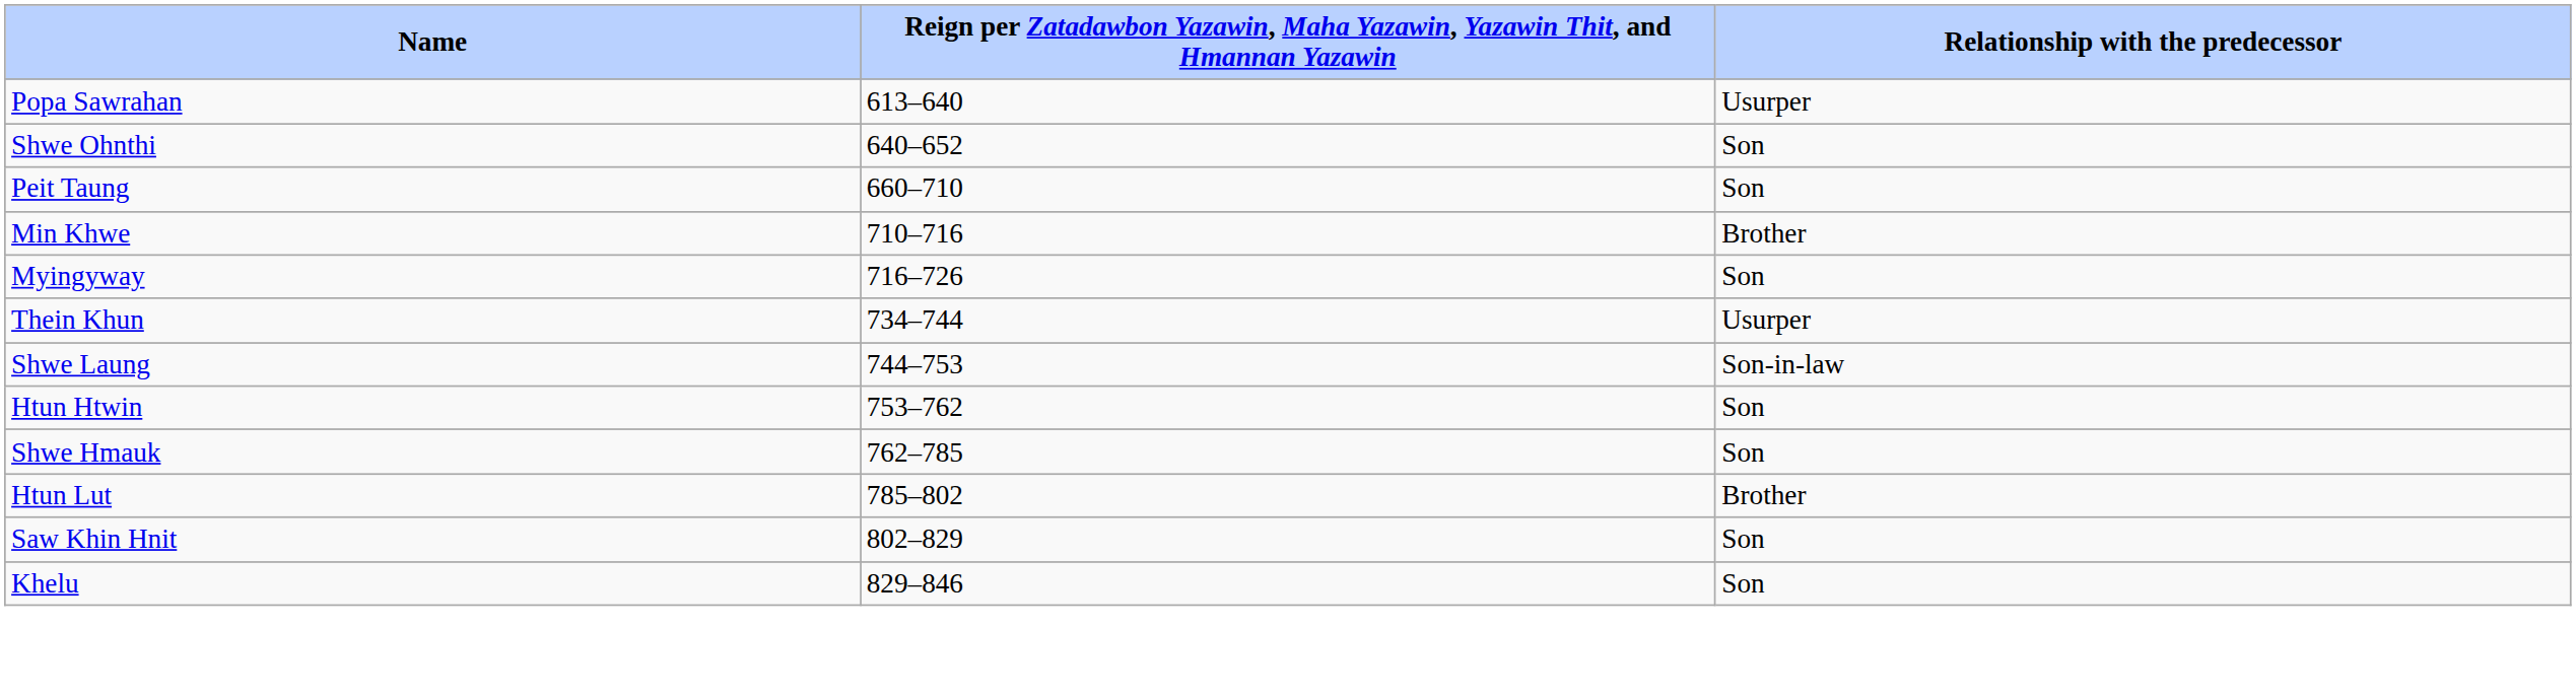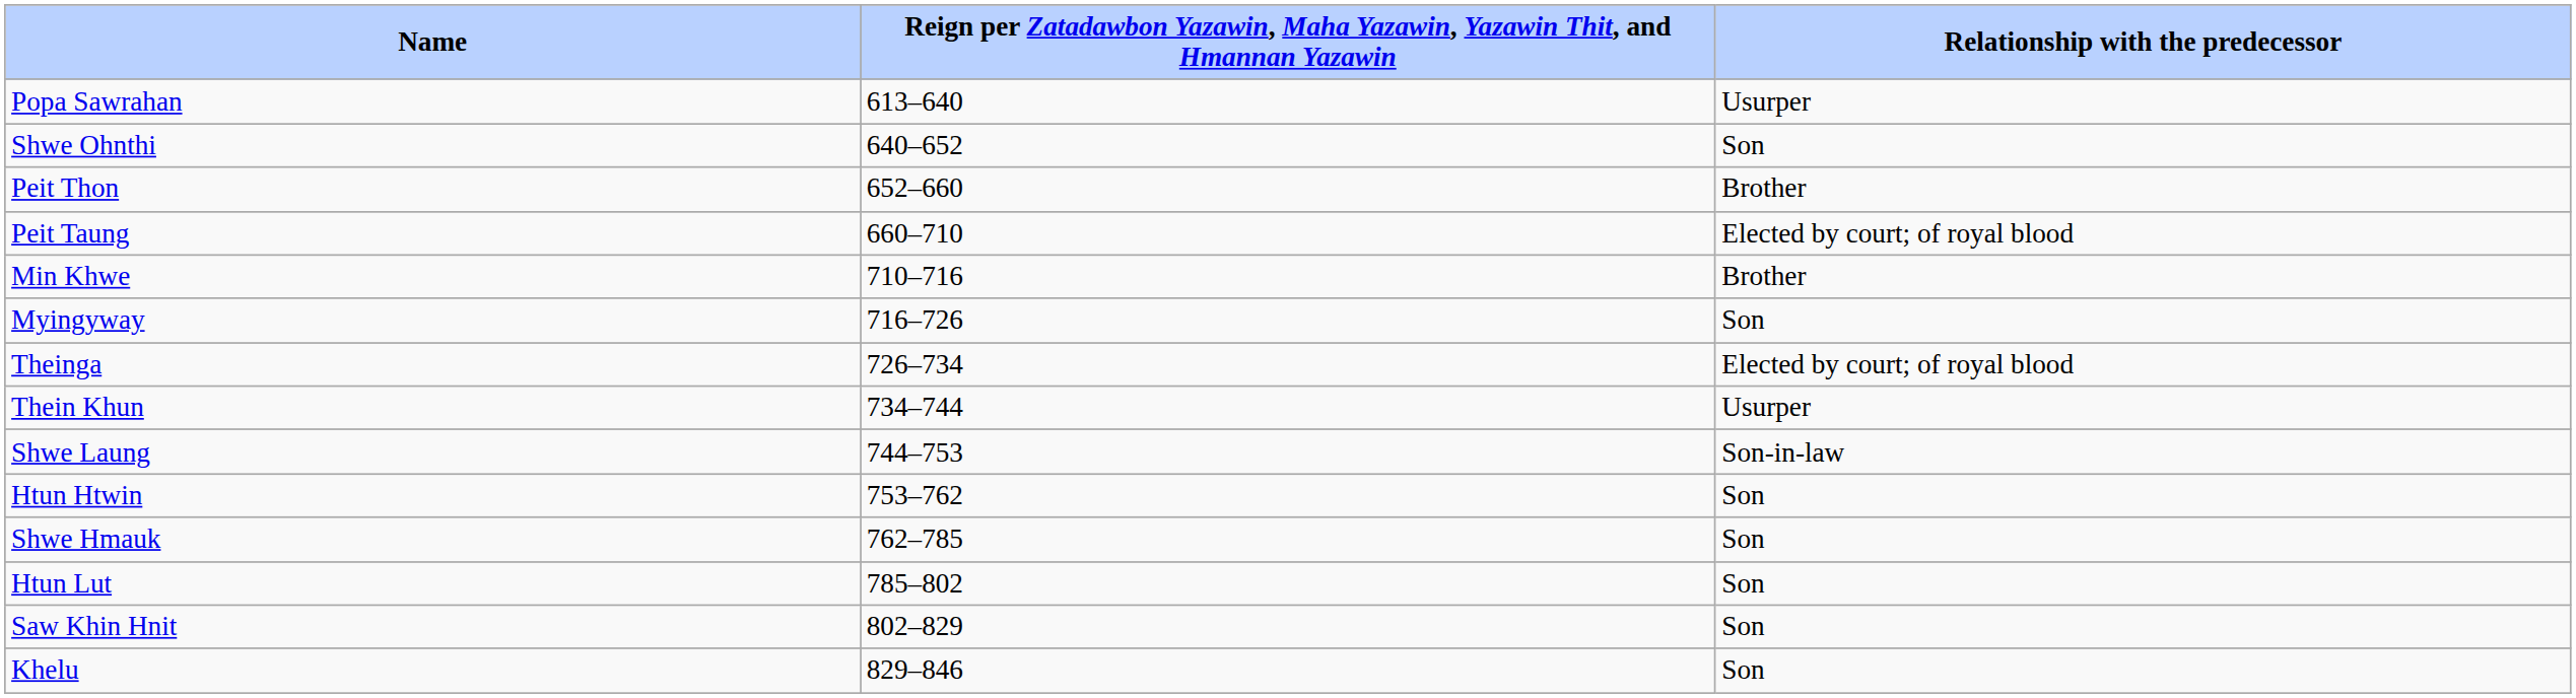+ row: Peit Thon | 652–660 | Brother
Peit Taung | Relationship with the predecessor: Son -> Elected by court; of royal blood
+ row: Theinga | 726–734 | Elected by court; of royal blood
Htun Lut | Relationship with the predecessor: Brother -> Son
